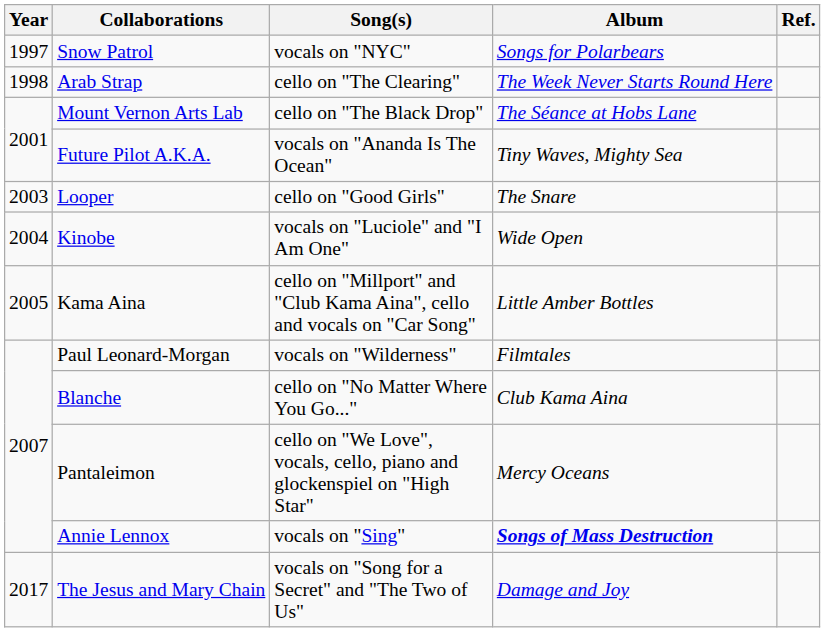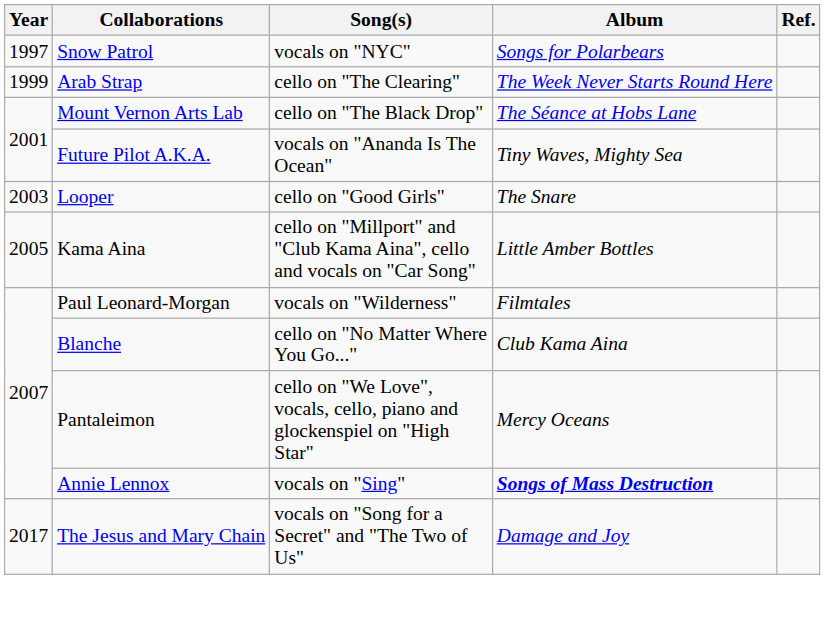Arab Strap | Year: 1998 -> 1999
- row: 2004 | Kinobe | vocals on "Luciole" and "I Am One" | Wide Open
